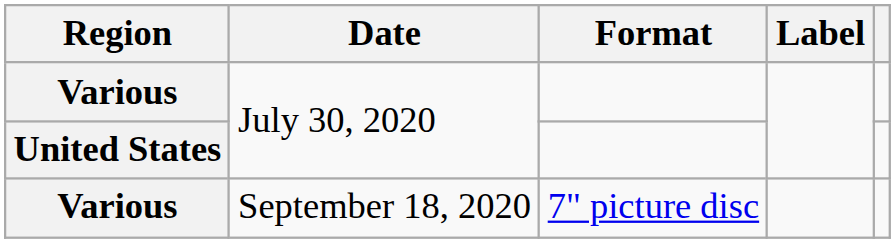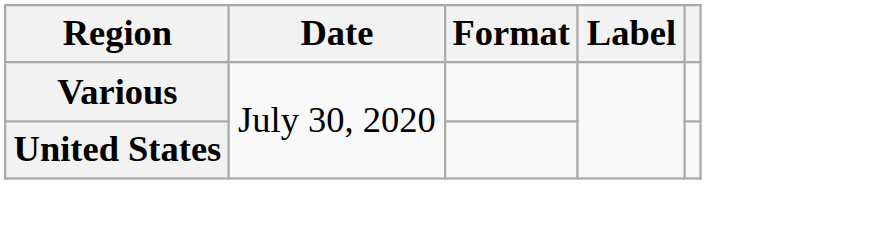- row: Various | September 18, 2020 | 7" picture disc
